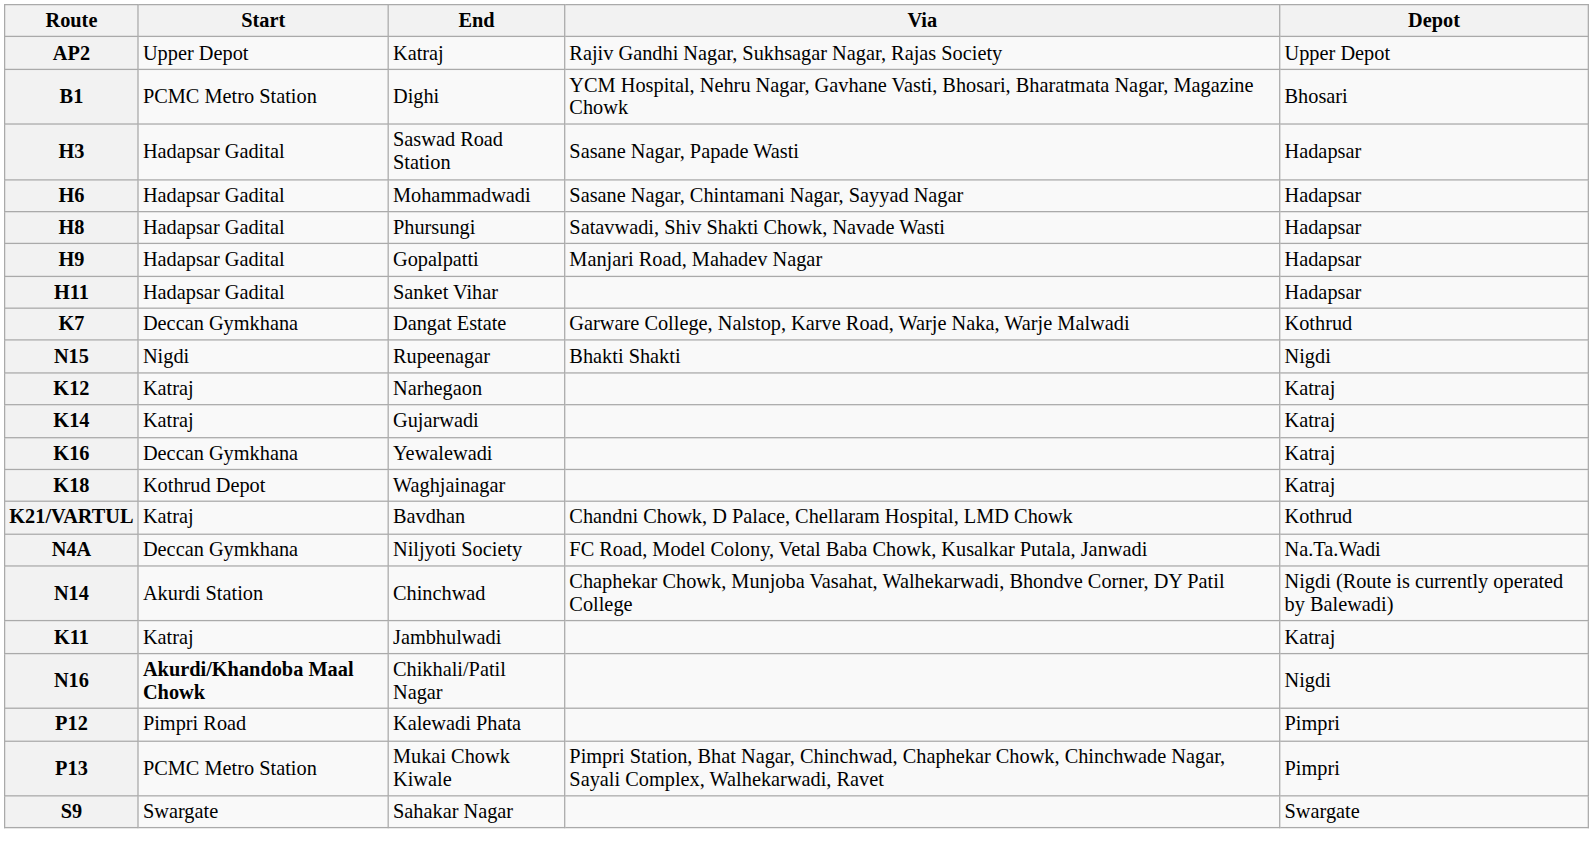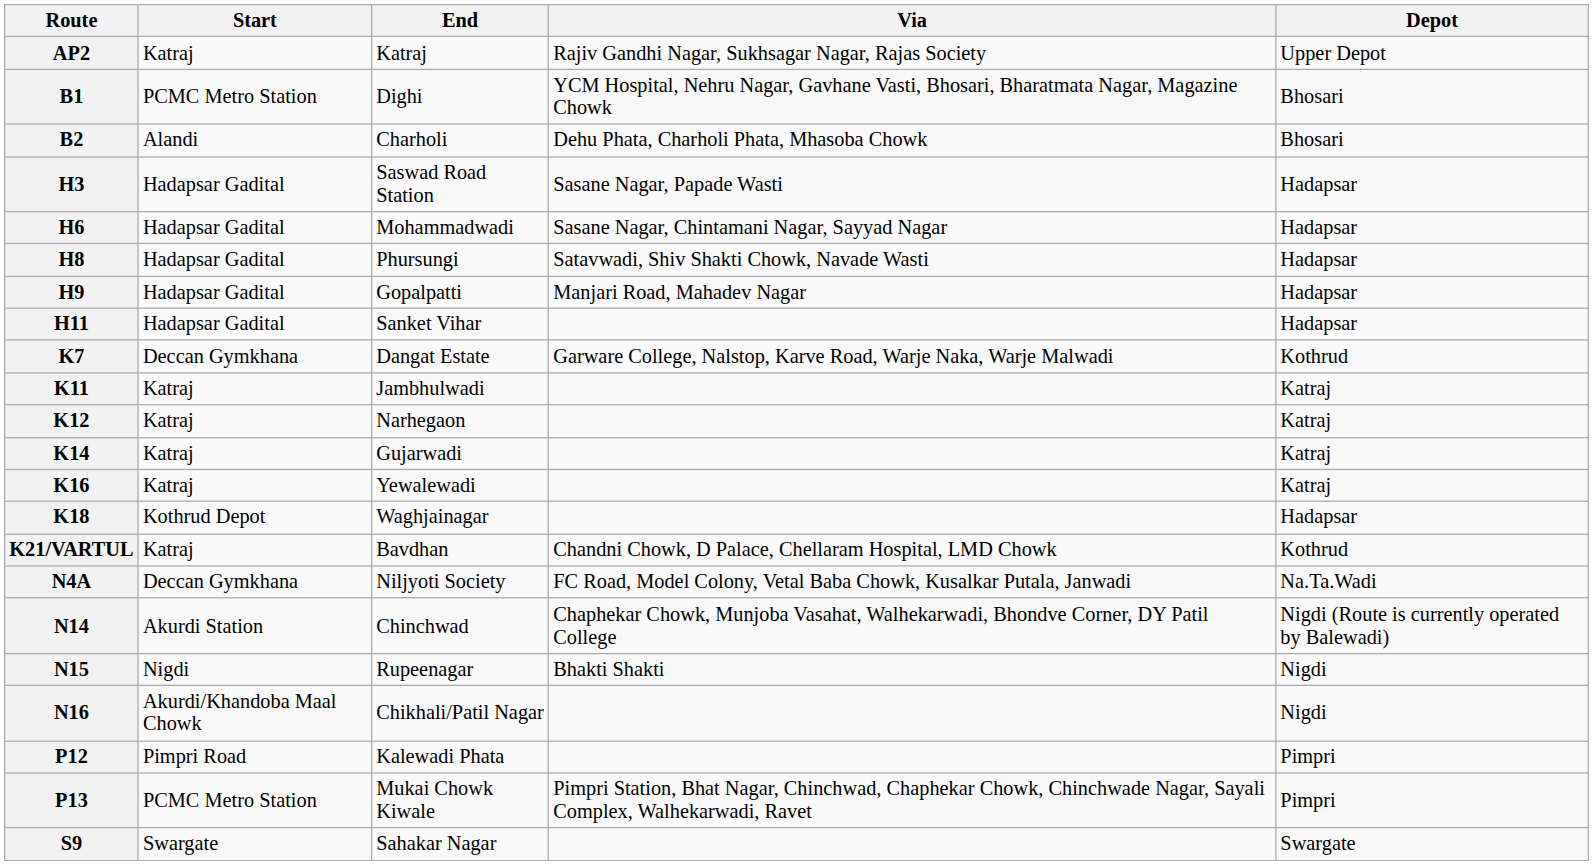AP2 | Start: Upper Depot -> Katraj
+ row: B2 | Alandi | Charholi | Dehu Phata, Charholi Phata, Mhasoba Chowk | Bhosari
rows swapped: K11 <-> N15
K16 | Start: Deccan Gymkhana -> Katraj
K18 | Depot: Katraj -> Hadapsar
N16 | Start: bold -> normal
